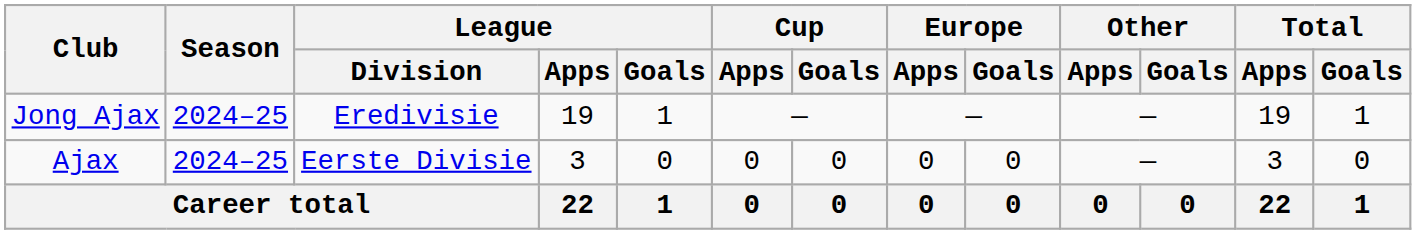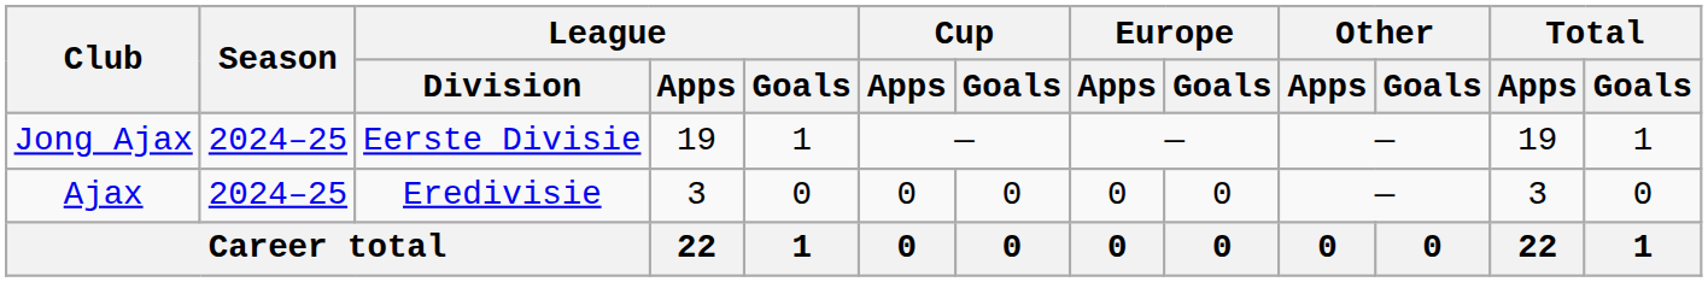Jong Ajax | League / Division: Eredivisie -> Eerste Divisie
Ajax | League / Division: Eerste Divisie -> Eredivisie
